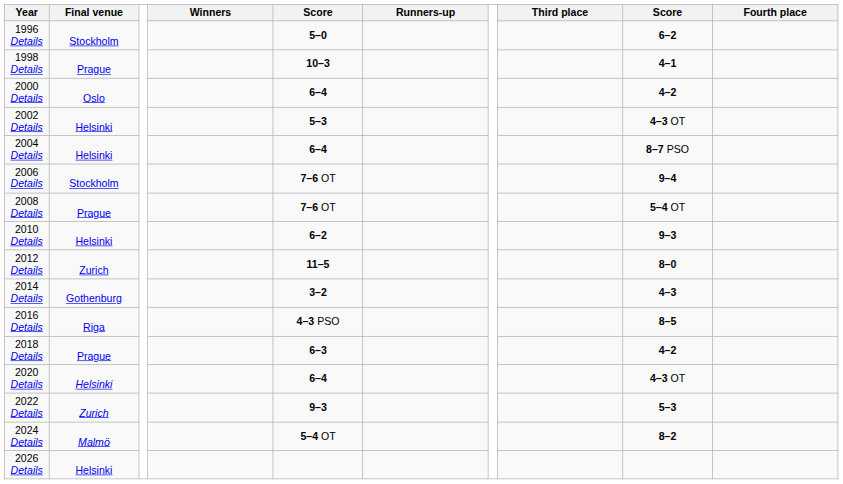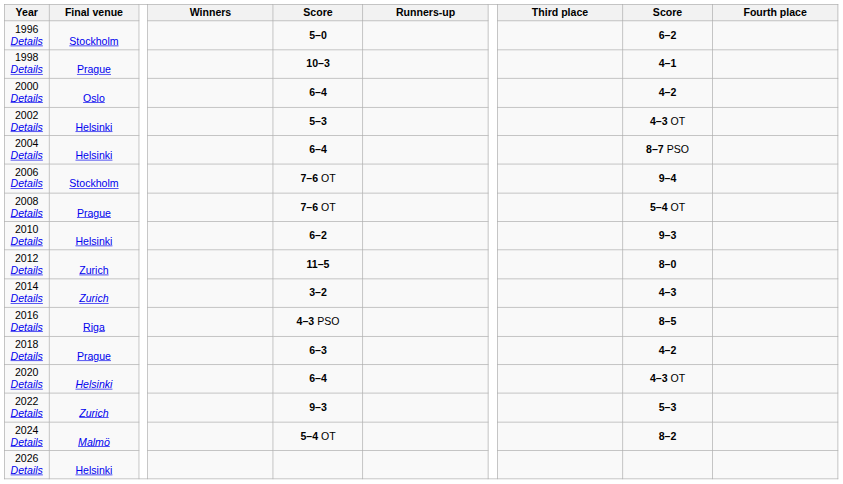2014 Details | Final venue: Gothenburg -> Zurich
